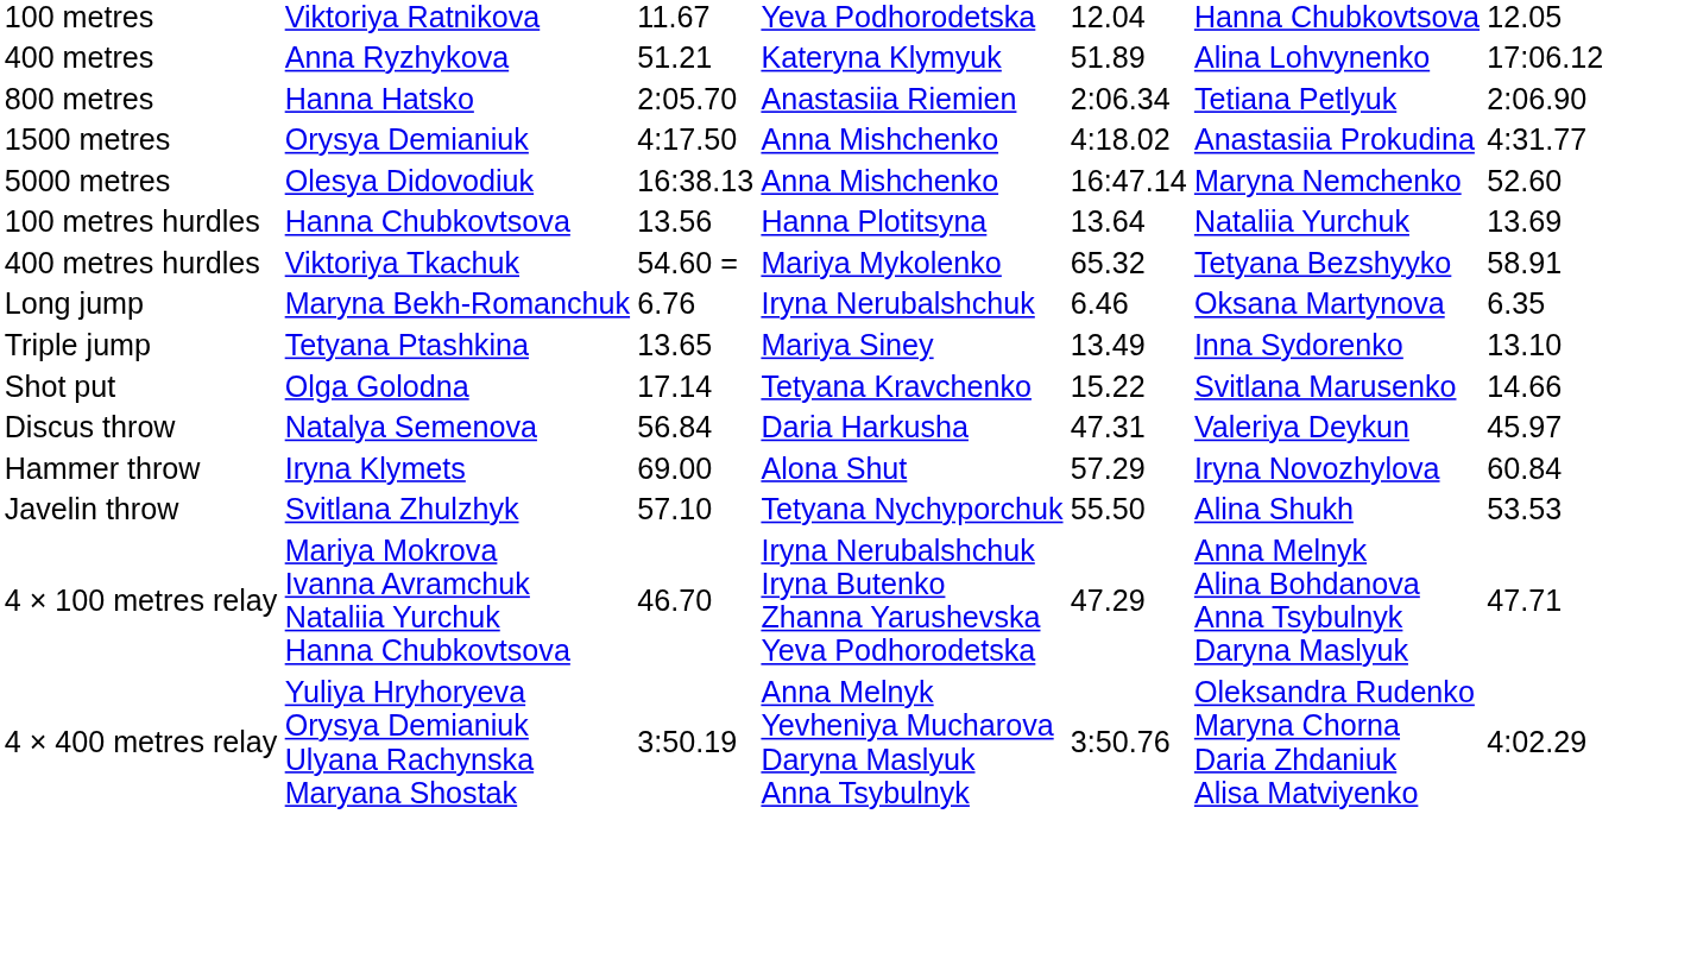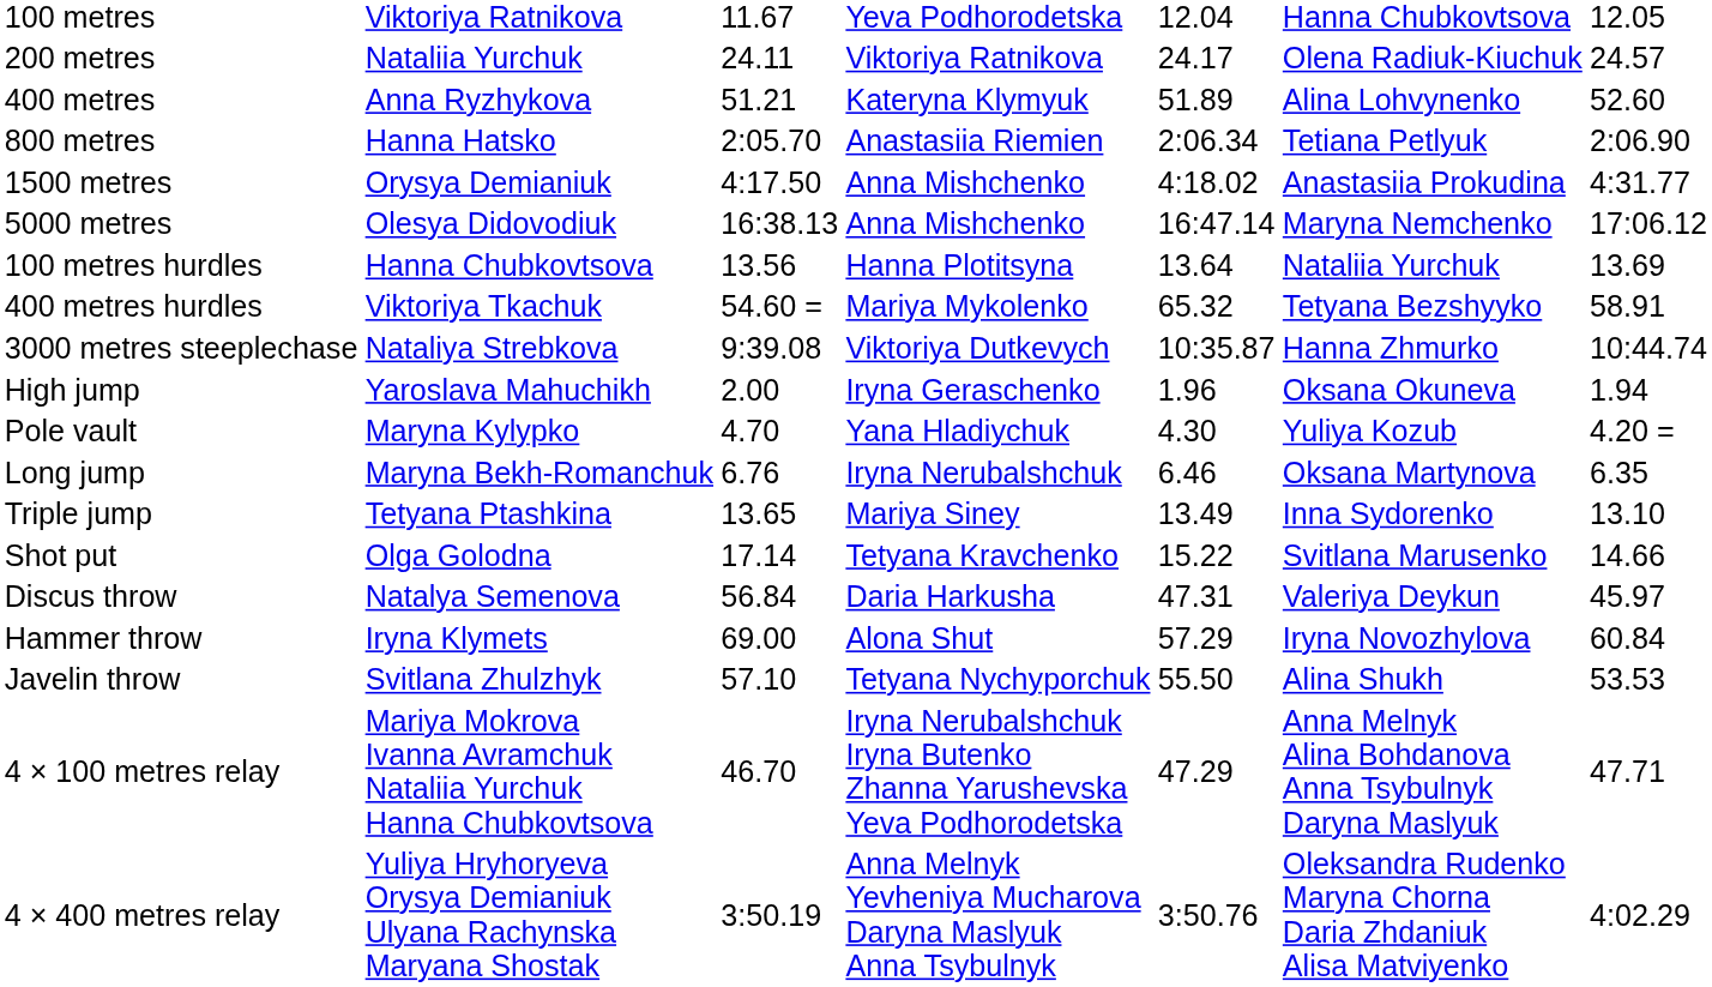+ row: 200 metres | Nataliia Yurchuk | 24.11 | Viktoriya Ratnikova | 24.17 | Olena Radiuk-Kiuchuk | 24.57
400 metres | column 7: 17:06.12 -> 52.60
5000 metres | column 7: 52.60 -> 17:06.12
+ row: 3000 metres steeplechase | Nataliya Strebkova | 9:39.08 | Viktoriya Dutkevych | 10:35.87 | Hanna Zhmurko | 10:44.74
+ row: High jump | Yaroslava Mahuchikh | 2.00 | Iryna Geraschenko | 1.96 | Oksana Okuneva | 1.94
+ row: Pole vault | Maryna Kylypko | 4.70 | Yana Hladiychuk | 4.30 | Yuliya Kozub | 4.20 =
